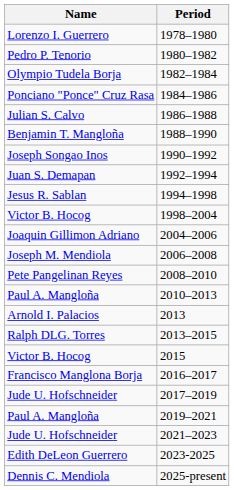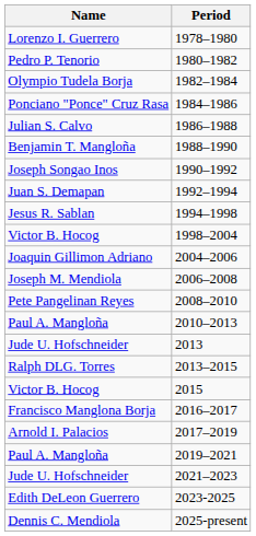2013 | Name: Arnold I. Palacios -> Jude U. Hofschneider
2017–2019 | Name: Jude U. Hofschneider -> Arnold I. Palacios
